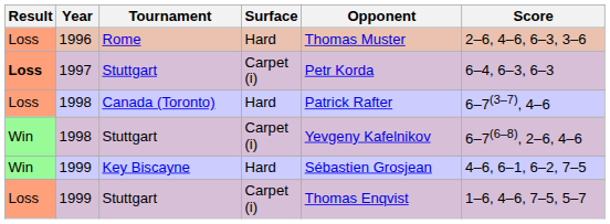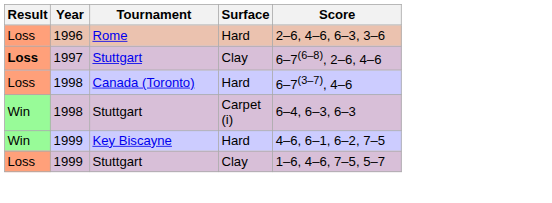- column: Opponent | Thomas Muster | Petr Korda | Patrick Rafter | Yevgeny Kafelnikov | Sébastien Grosjean | Thomas Enqvist
1997 | Surface: Carpet (i) -> Clay
1997 | Score: 6–4, 6–3, 6–3 -> 6–7(6–8), 2–6, 4–6
1998 / Stuttgart | Score: 6–7(6–8), 2–6, 4–6 -> 6–4, 6–3, 6–3
1999 / Stuttgart | Surface: Carpet (i) -> Clay
